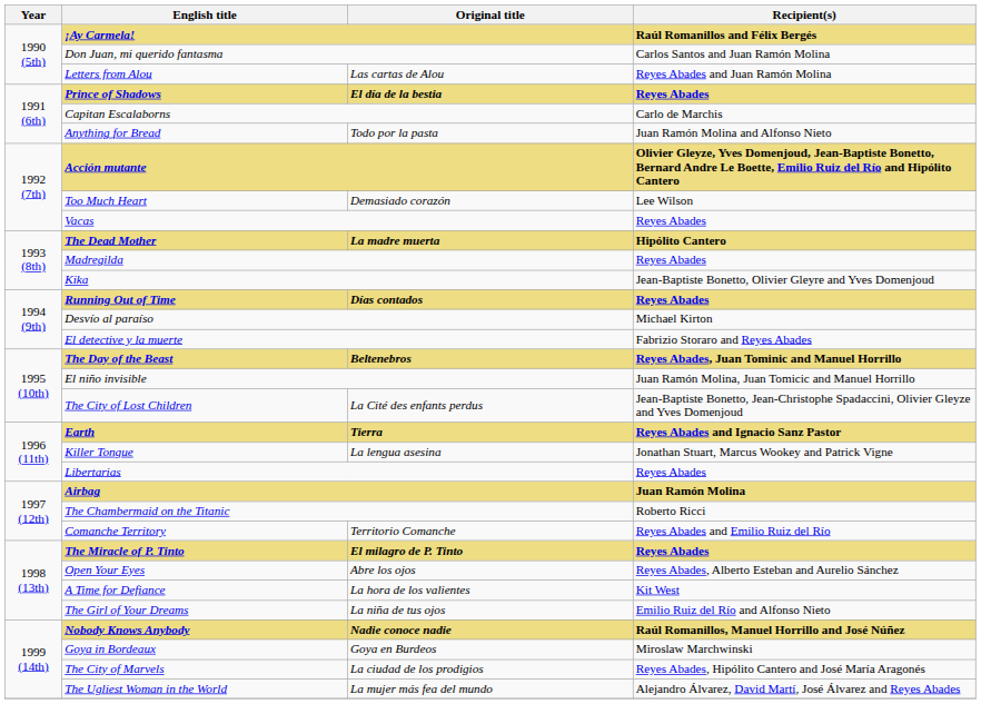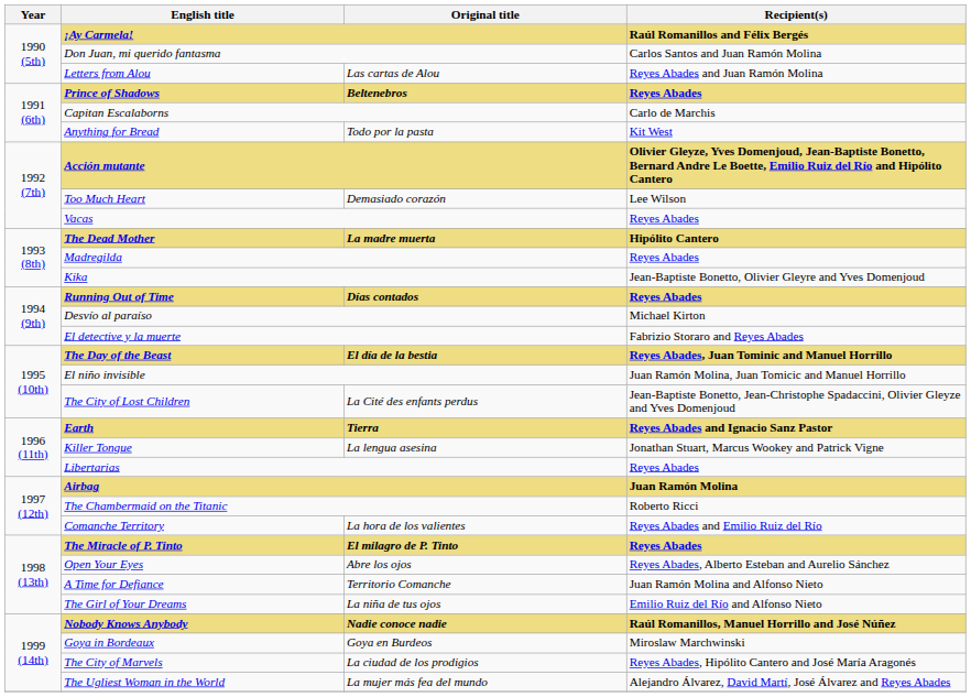Prince of Shadows | Original title: El día de la bestia -> Beltenebros
Anything for Bread | Recipient(s): Juan Ramón Molina and Alfonso Nieto -> Kit West
The Day of the Beast | Original title: Beltenebros -> El día de la bestia
Comanche Territory | Original title: Territorio Comanche -> La hora de los valientes
A Time for Defiance | Original title: La hora de los valientes -> Territorio Comanche
A Time for Defiance | Recipient(s): Kit West -> Juan Ramón Molina and Alfonso Nieto
